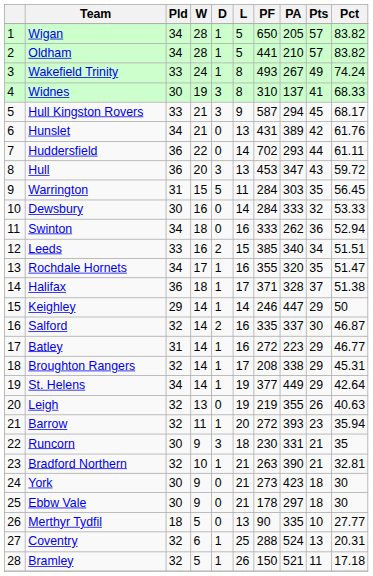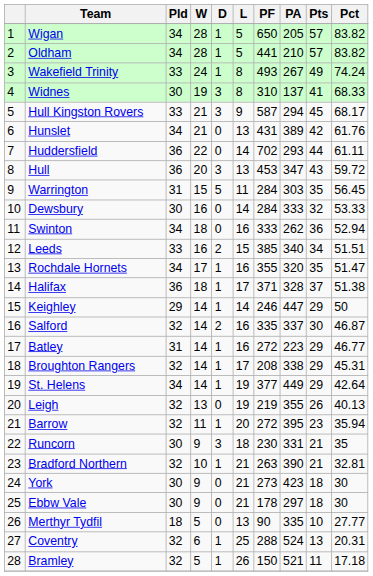Leigh | Pct: 40.63 -> 40.13
Barrow | PA: 393 -> 395
